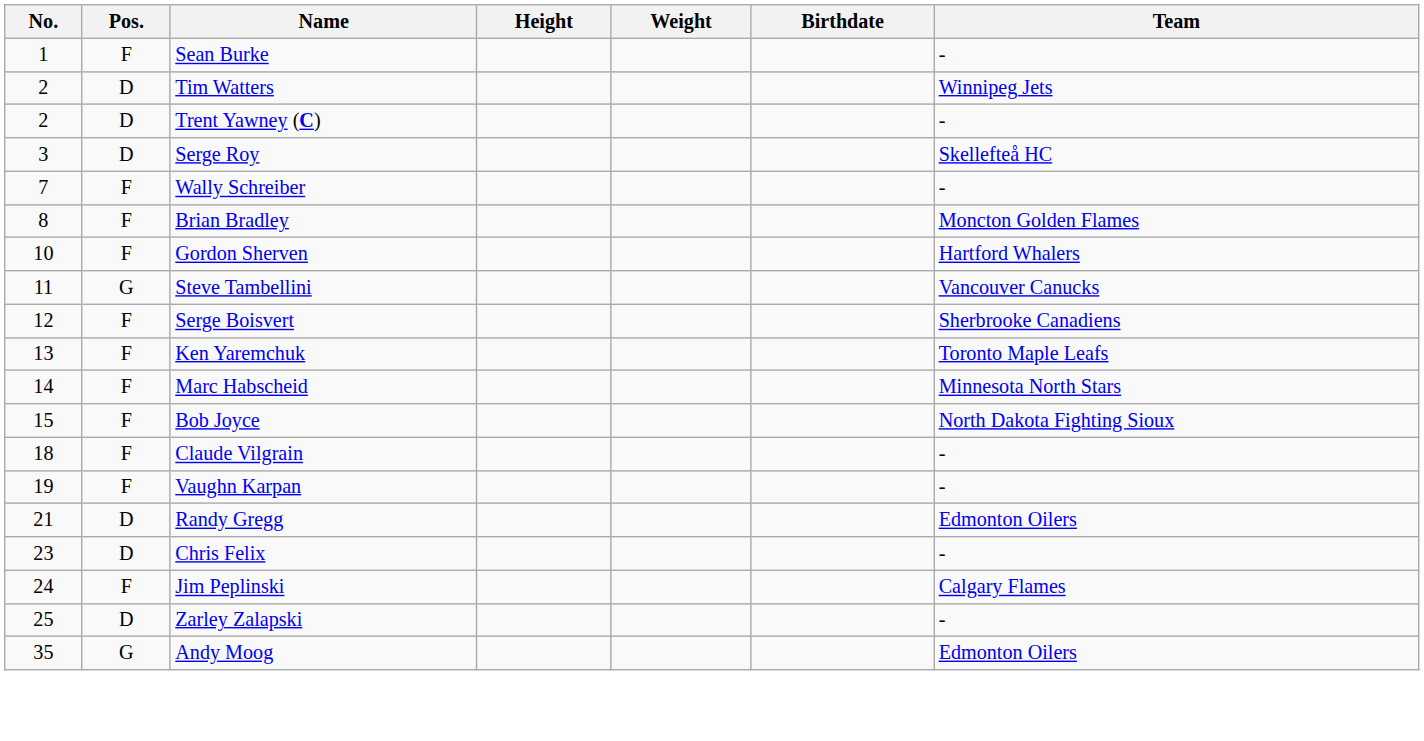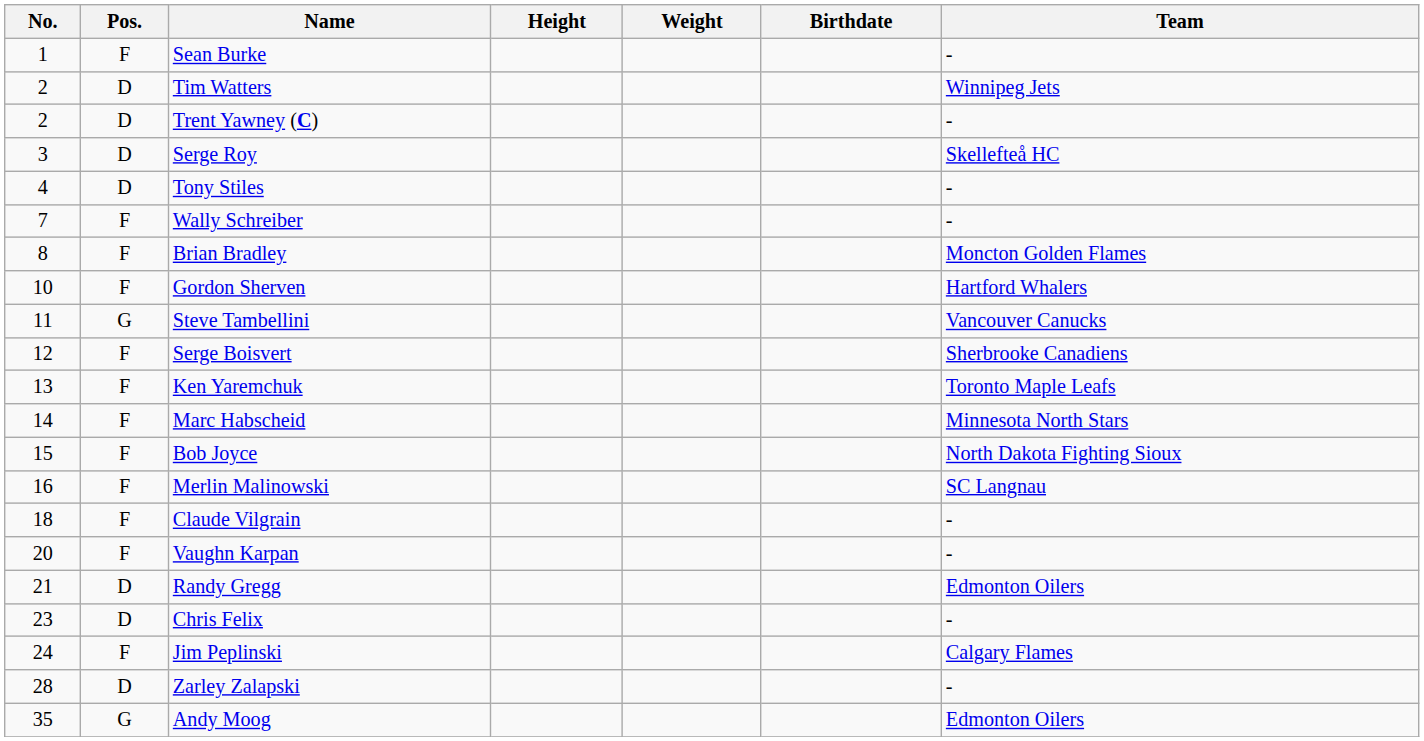+ row: 4 | D | Tony Stiles | -
+ row: 16 | F | Merlin Malinowski | SC Langnau
Vaughn Karpan | No.: 19 -> 20
Zarley Zalapski | No.: 25 -> 28
